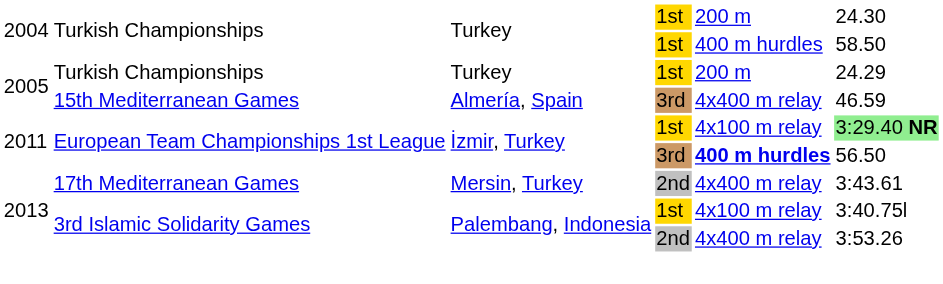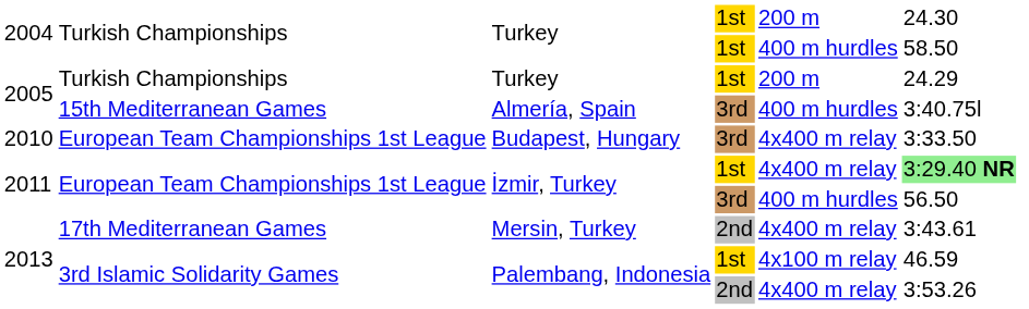Almería, Spain | column 5: 4x400 m relay -> 400 m hurdles
Almería, Spain | column 6: 46.59 -> 3:40.75l
+ row: 2010 | European Team Championships 1st League | Budapest, Hungary | 3rd | 4x400 m relay | 3:33.50
İzmir, Turkey / 1st | column 5: 4x100 m relay -> 4x400 m relay
İzmir, Turkey / 3rd | column 5: bold -> normal
Palembang, Indonesia / 1st | column 6: 3:40.75l -> 46.59
